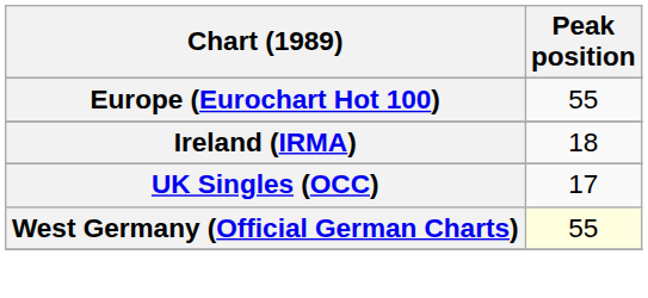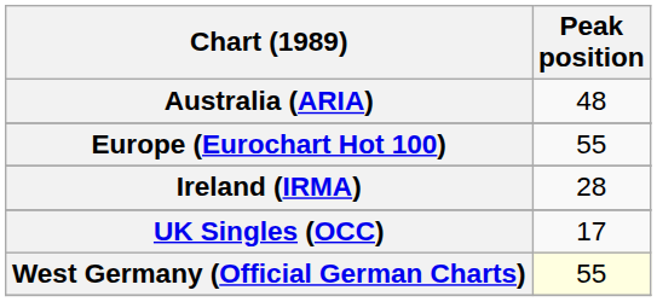+ row: Australia (ARIA) | 48
Ireland (IRMA) | Peak position: 18 -> 28
